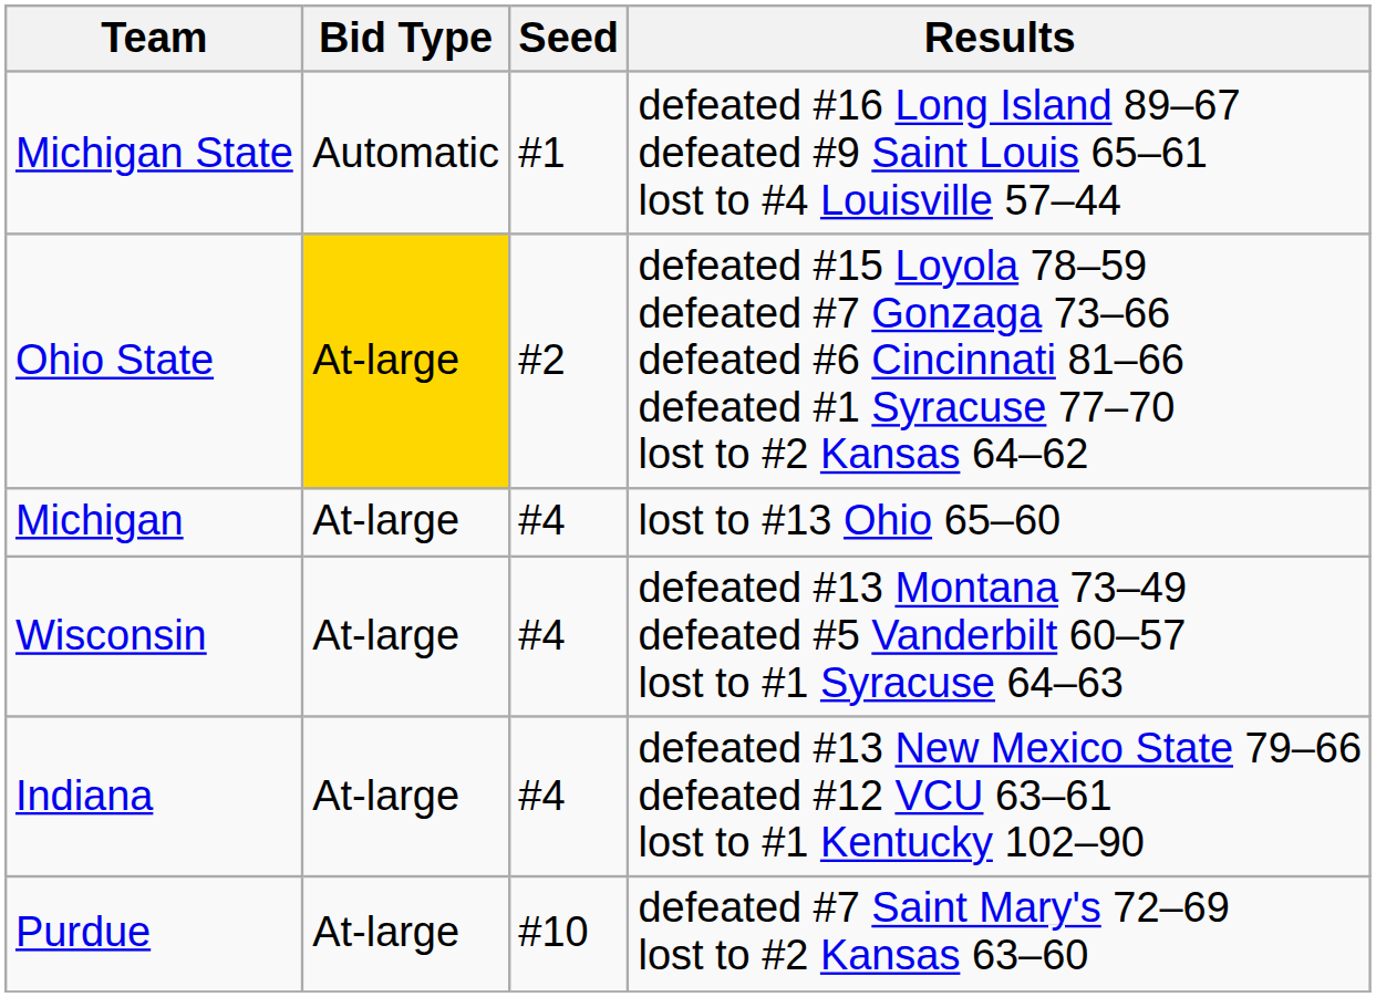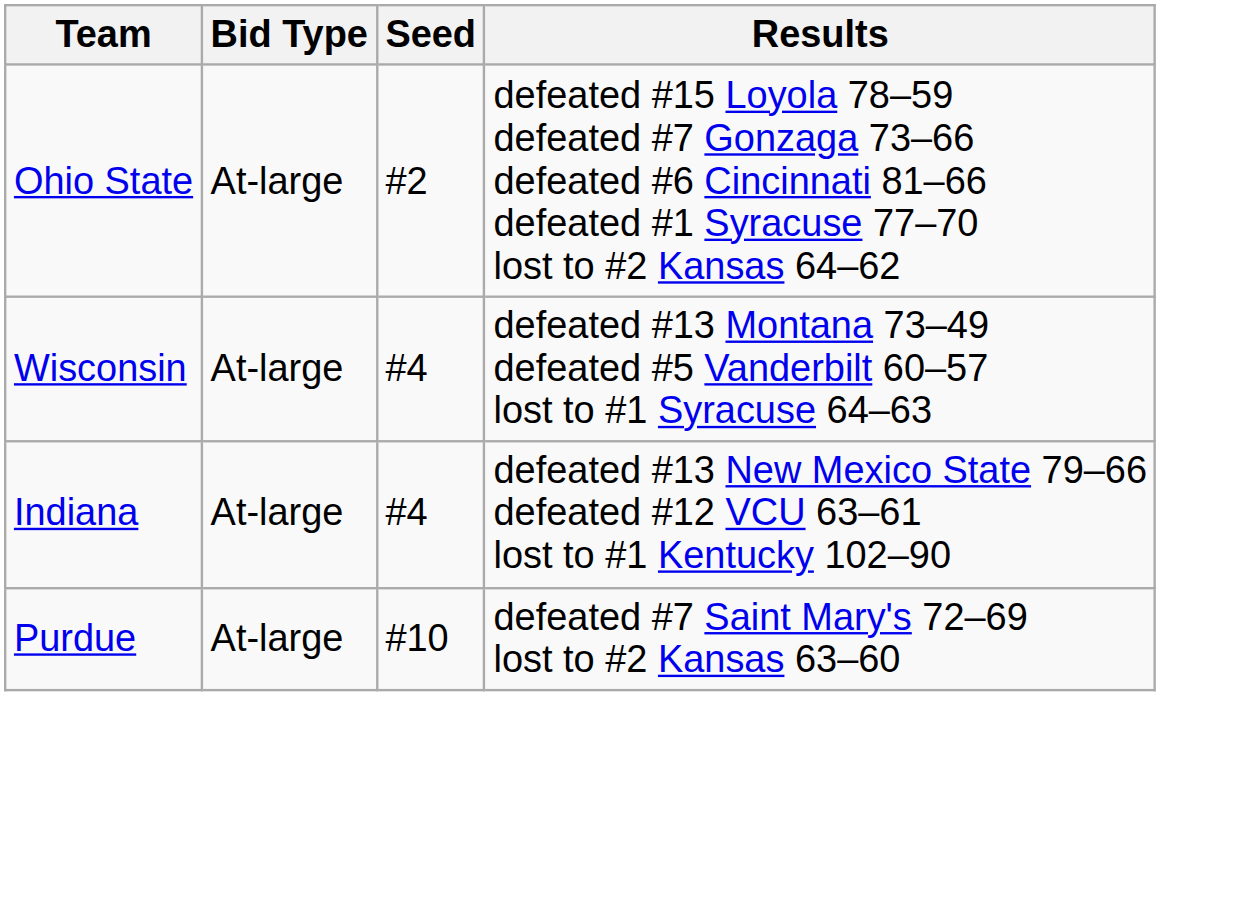- row: Michigan State | Automatic | #1 | defeated #16 Long Island 89–67 defeated #9 Saint Louis 65–61 lost to #4 Louisville 57–44
Ohio State | Bid Type: gold background -> no background
- row: Michigan | At-large | #4 | lost to #13 Ohio 65–60
